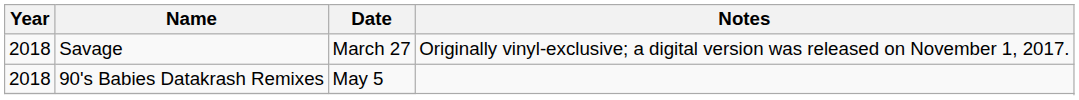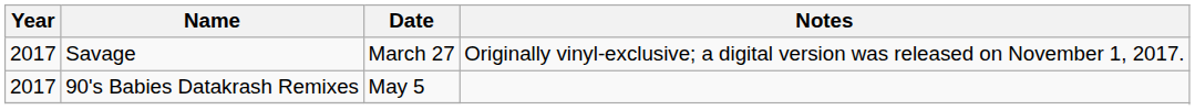Savage | Year: 2018 -> 2017
90's Babies Datakrash Remixes | Year: 2018 -> 2017
